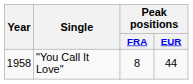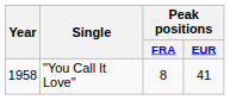"You Call It Love" | Peak positions / EUR: 44 -> 41
